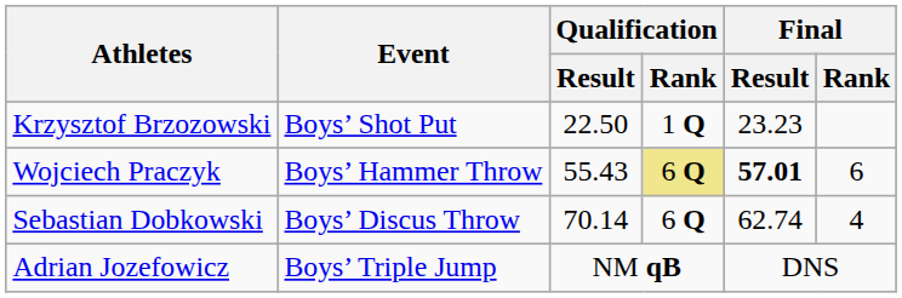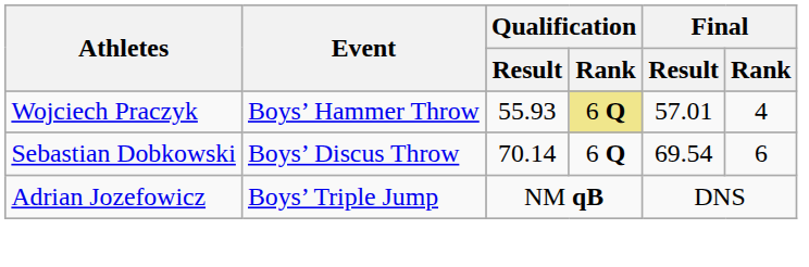- row: Krzysztof Brzozowski | Boys’ Shot Put | 22.50 | 1 Q | 23.23
Wojciech Praczyk | Qualification / Result: 55.43 -> 55.93
Wojciech Praczyk | Final / Result: bold -> normal
Wojciech Praczyk | Final / Rank: 6 -> 4
Sebastian Dobkowski | Final / Result: 62.74 -> 69.54
Sebastian Dobkowski | Final / Rank: 4 -> 6
